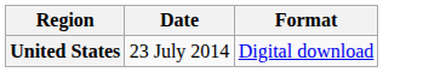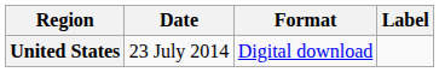+ column: Label
